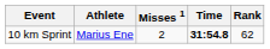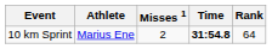10 km Sprint | Rank: 62 -> 64
